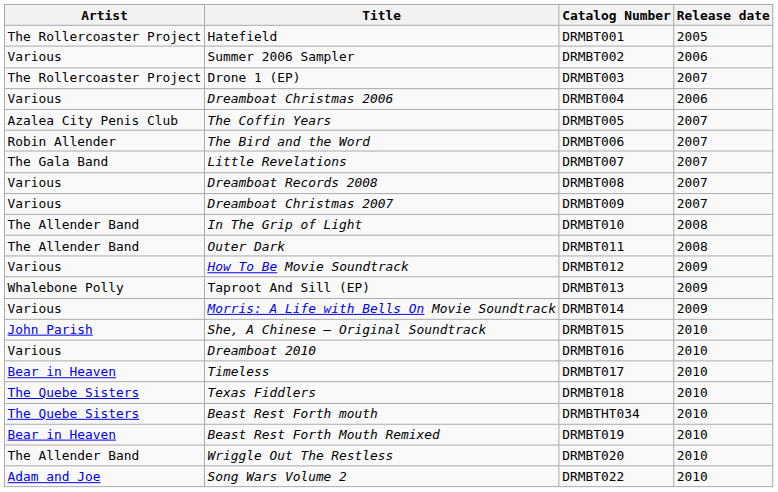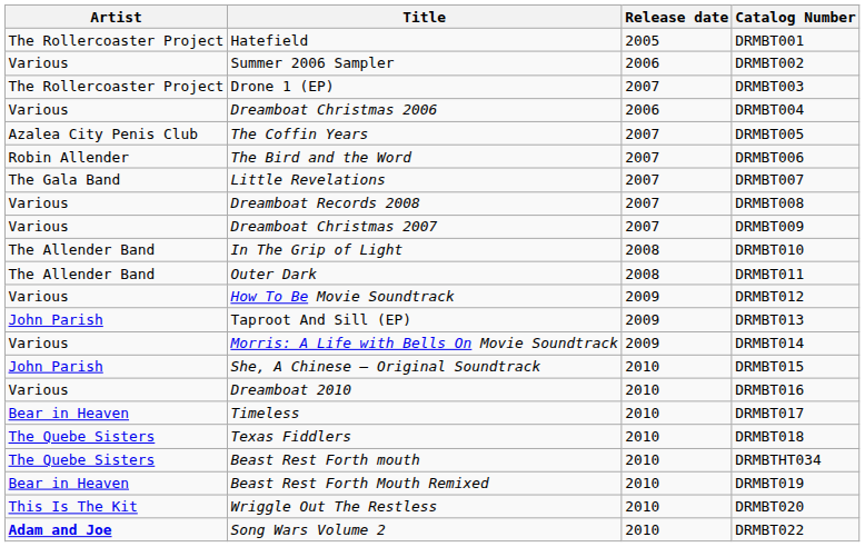columns swapped: Catalog Number <-> Release date
Taproot And Sill (EP) | Artist: Whalebone Polly -> John Parish
Wriggle Out The Restless | Artist: The Allender Band -> This Is The Kit
Song Wars Volume 2 | Artist: normal -> bold
